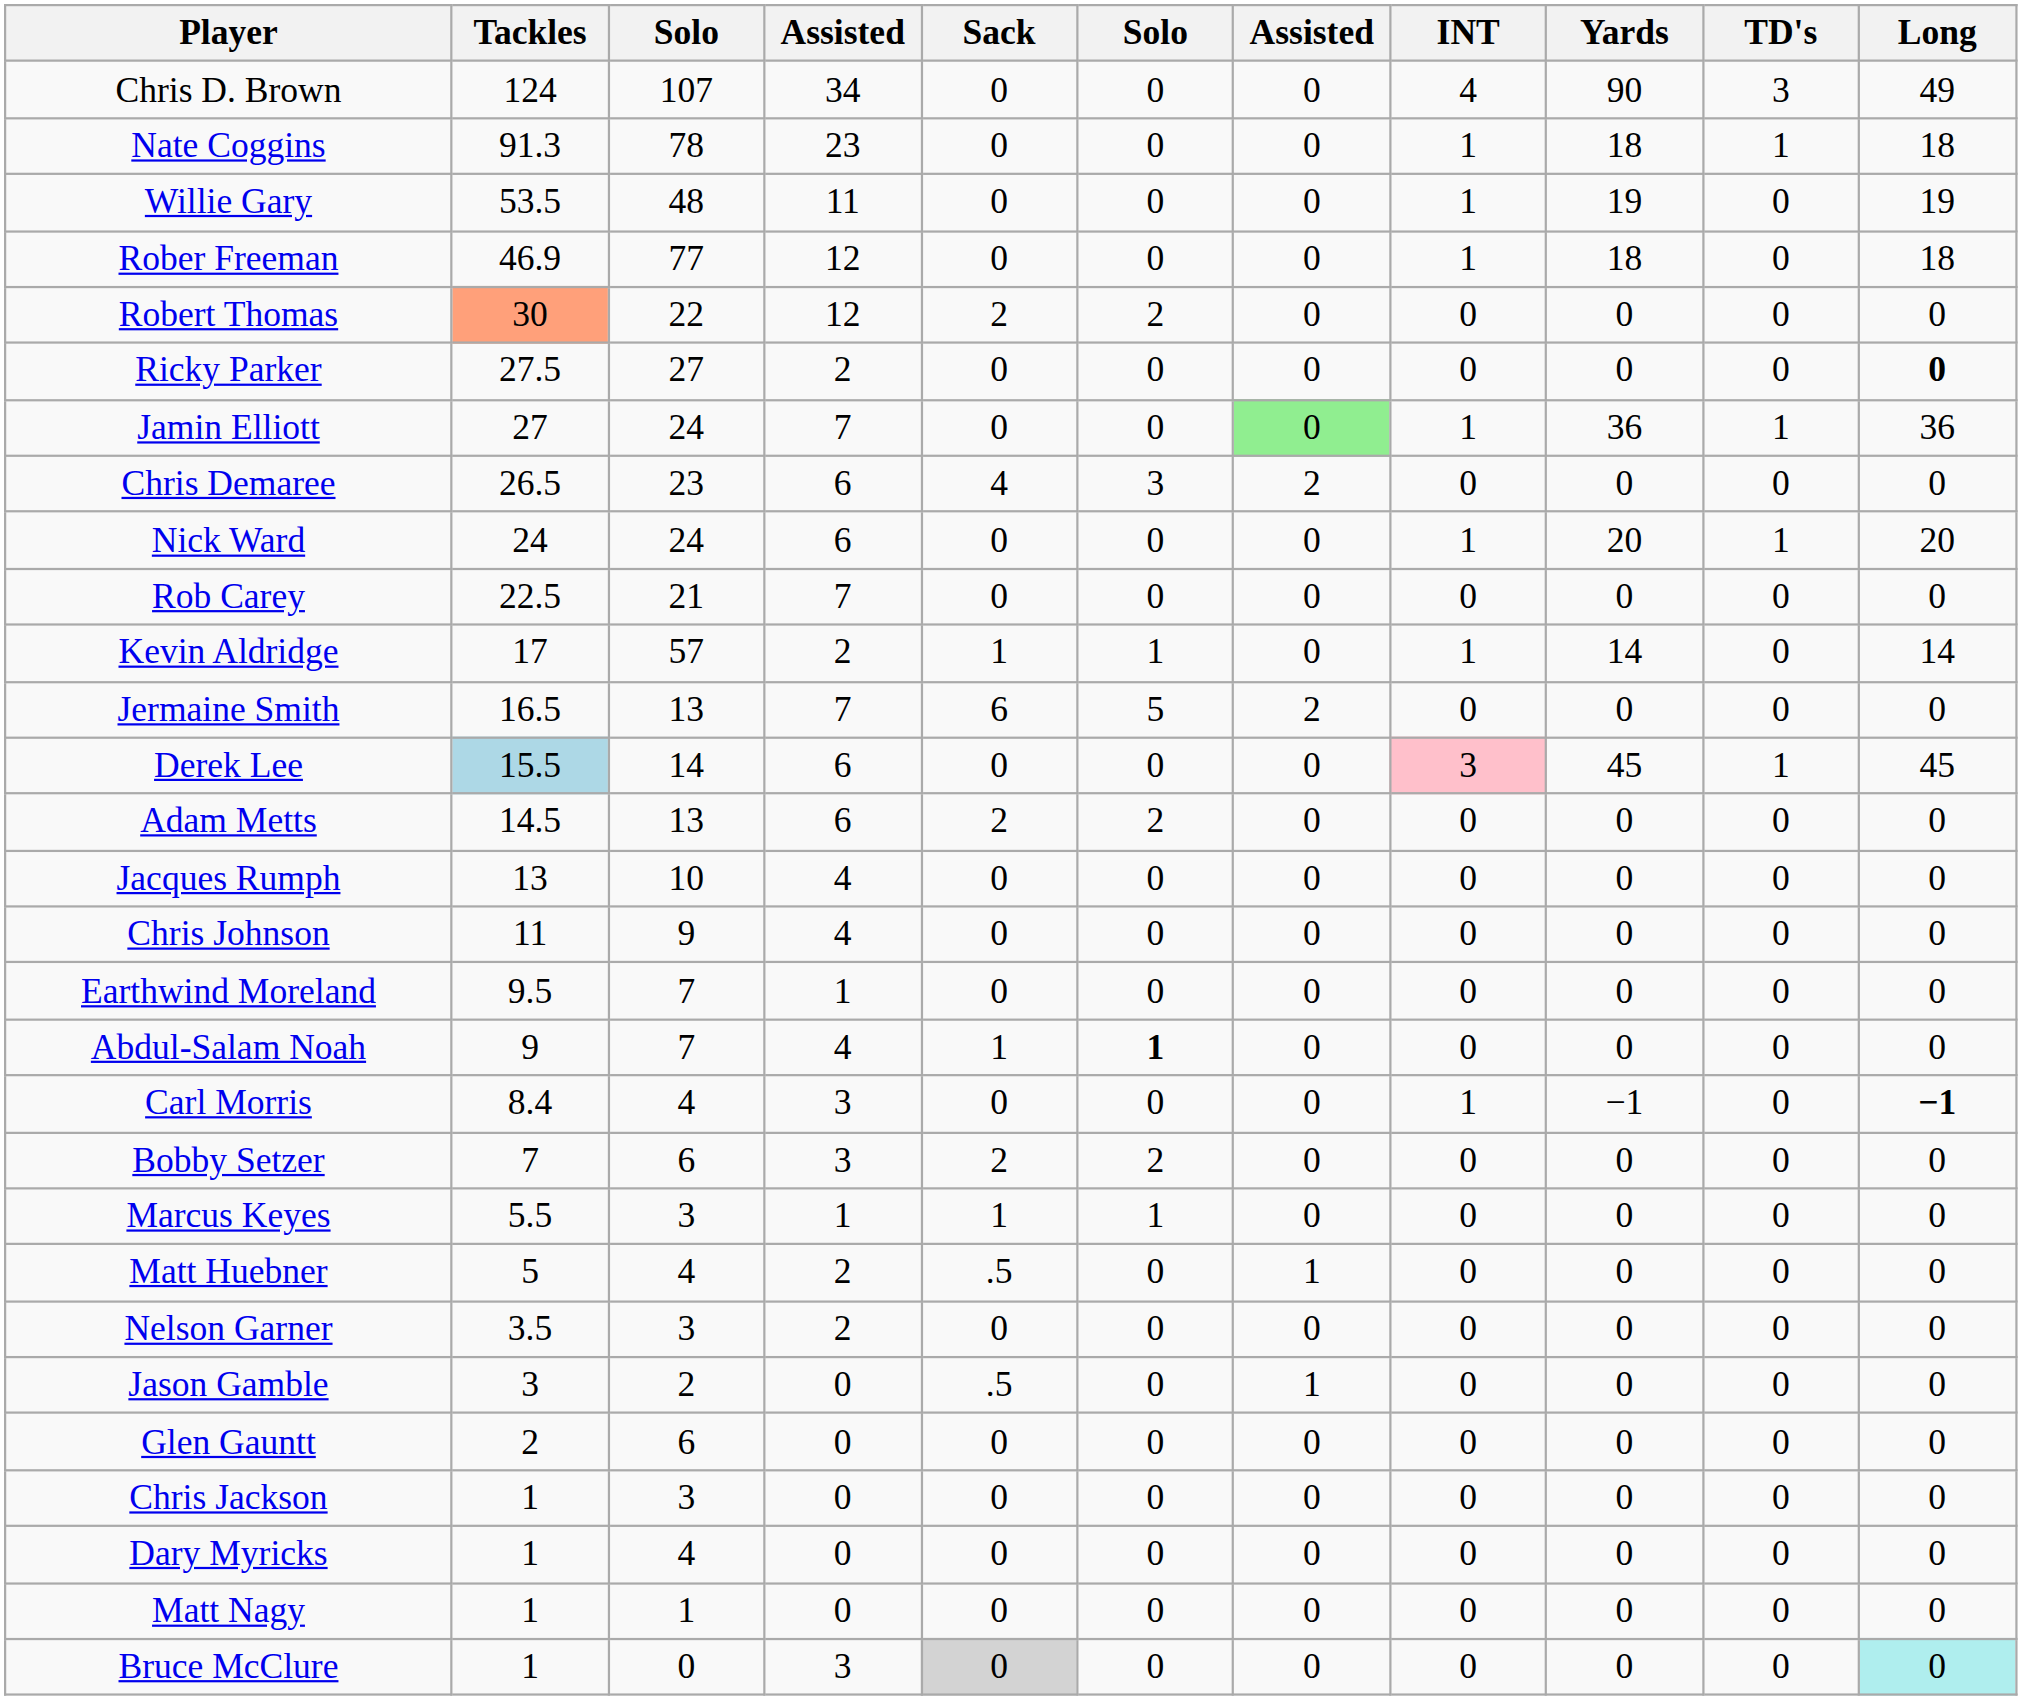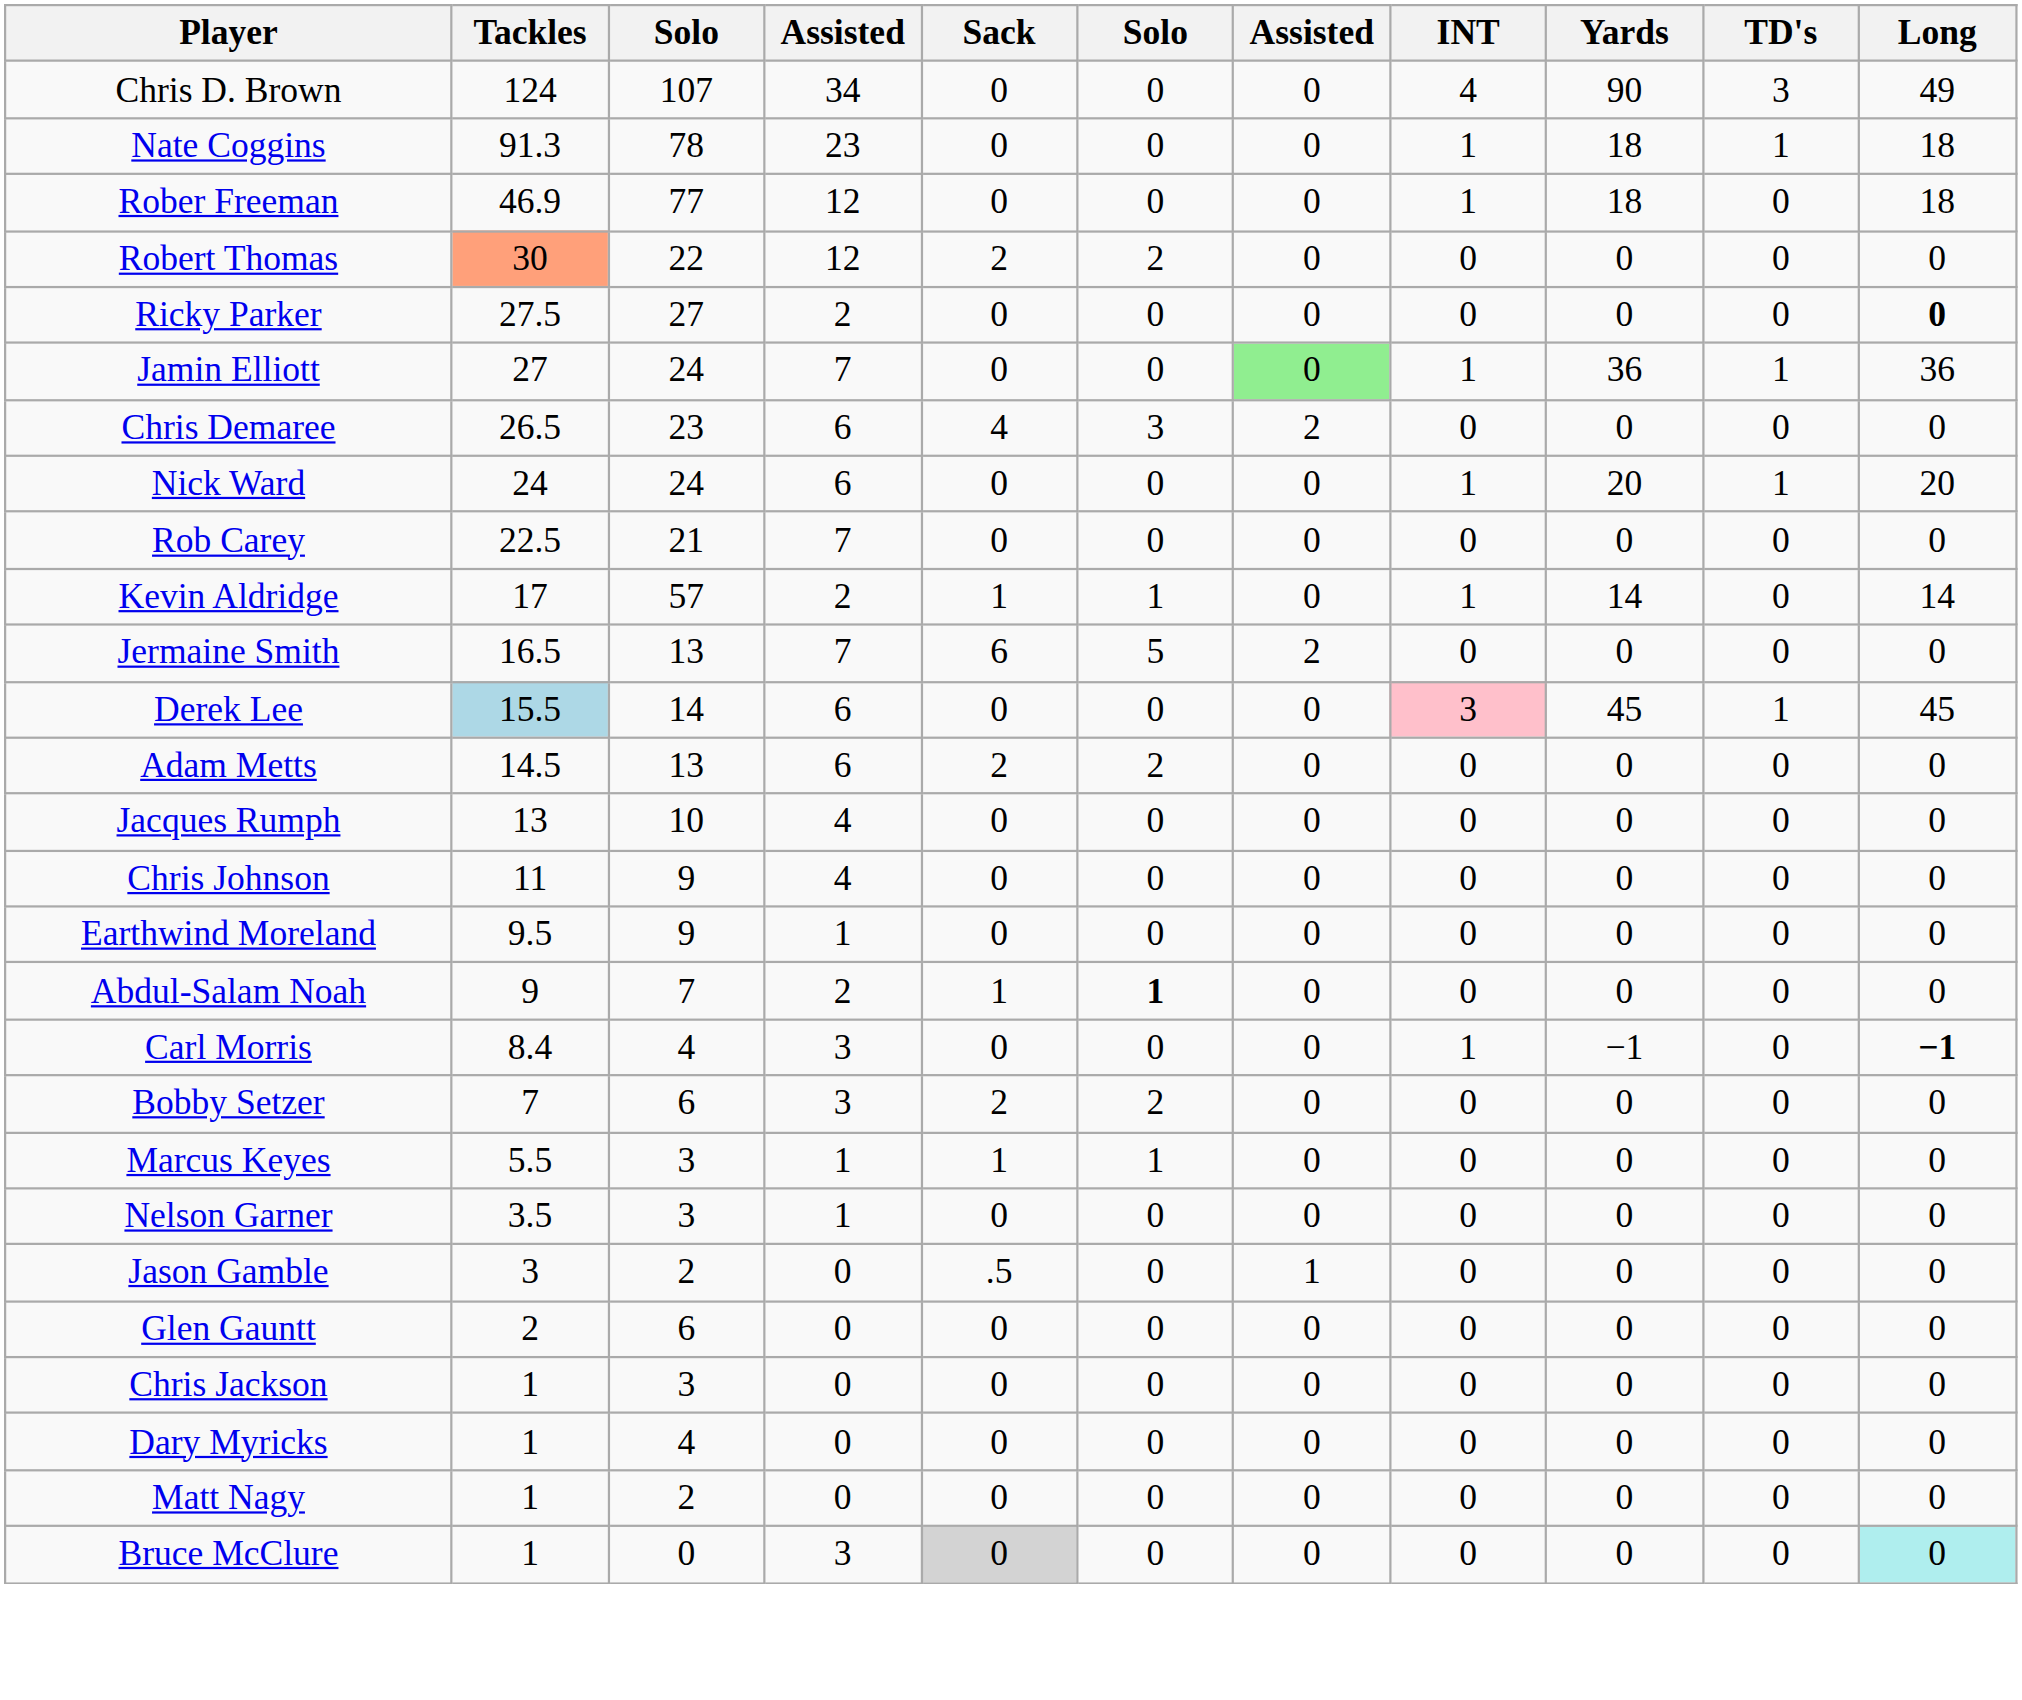- row: Willie Gary | 53.5 | 48 | 11 | 0 | 0 | 0 | 1 | 19 | 0 | 19
Earthwind Moreland | column 3: 7 -> 9
Abdul-Salam Noah | column 4: 4 -> 2
- row: Matt Huebner | 5 | 4 | 2 | .5 | 0 | 1 | 0 | 0 | 0 | 0
Nelson Garner | column 4: 2 -> 1
Matt Nagy | column 3: 1 -> 2
